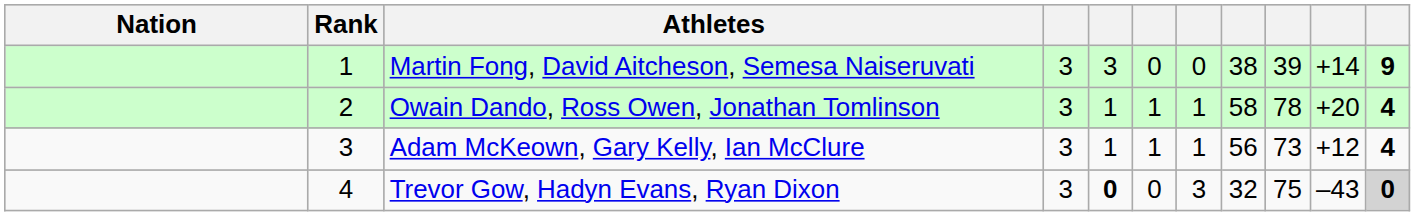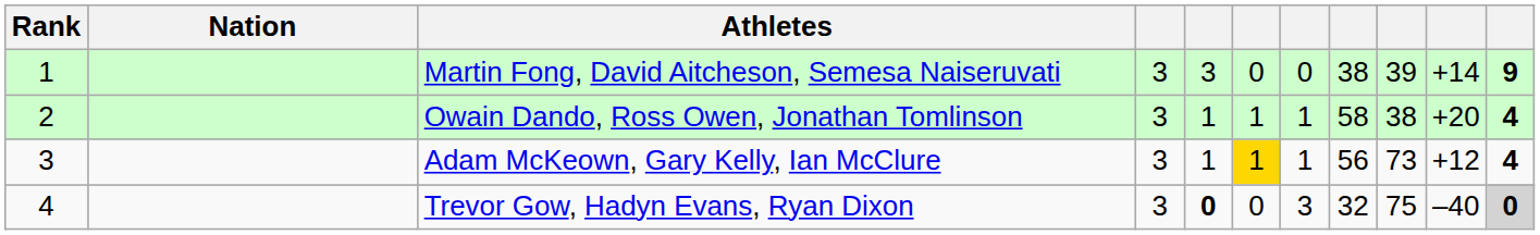columns swapped: Rank <-> Nation
Owain Dando, Ross Owen, Jonathan Tomlinson | column 9: 78 -> 38
Adam McKeown, Gary Kelly, Ian McClure | column 6: no background -> gold background
Trevor Gow, Hadyn Evans, Ryan Dixon | column 10: –43 -> –40
